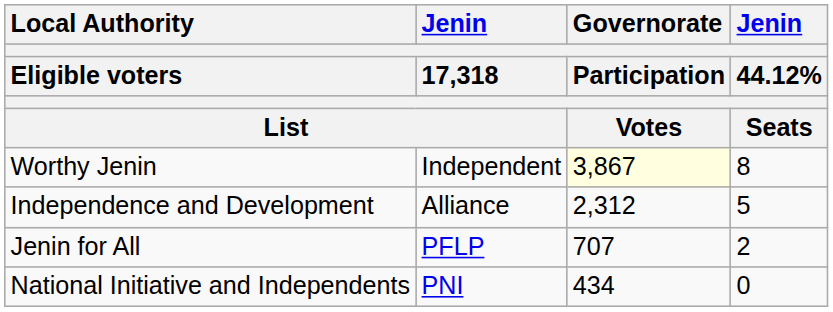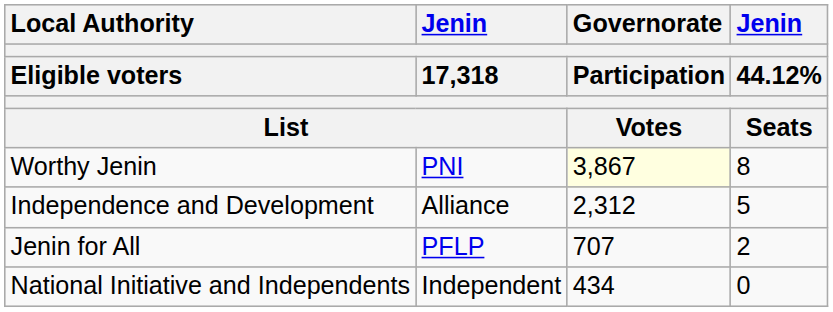Worthy Jenin | Jenin / 17,318 / List: Independent -> PNI
National Initiative and Independents | Jenin / 17,318 / List: PNI -> Independent
